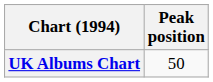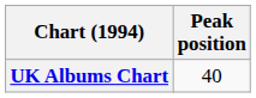UK Albums Chart | Peak position: 50 -> 40
